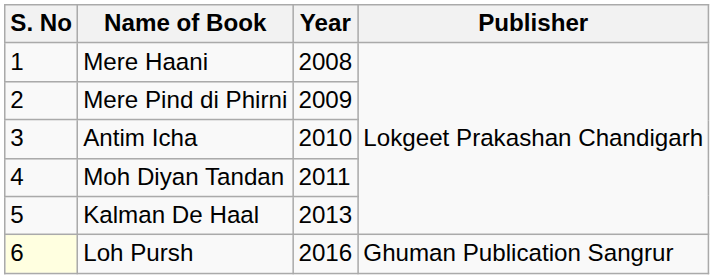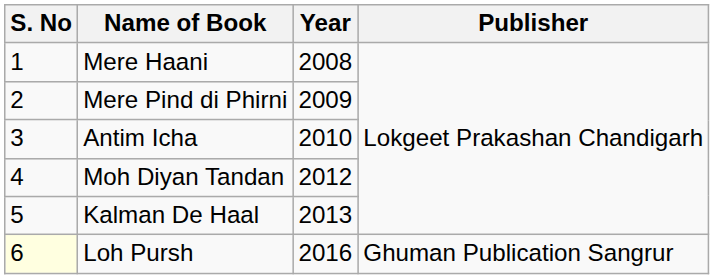Moh Diyan Tandan | Year: 2011 -> 2012
